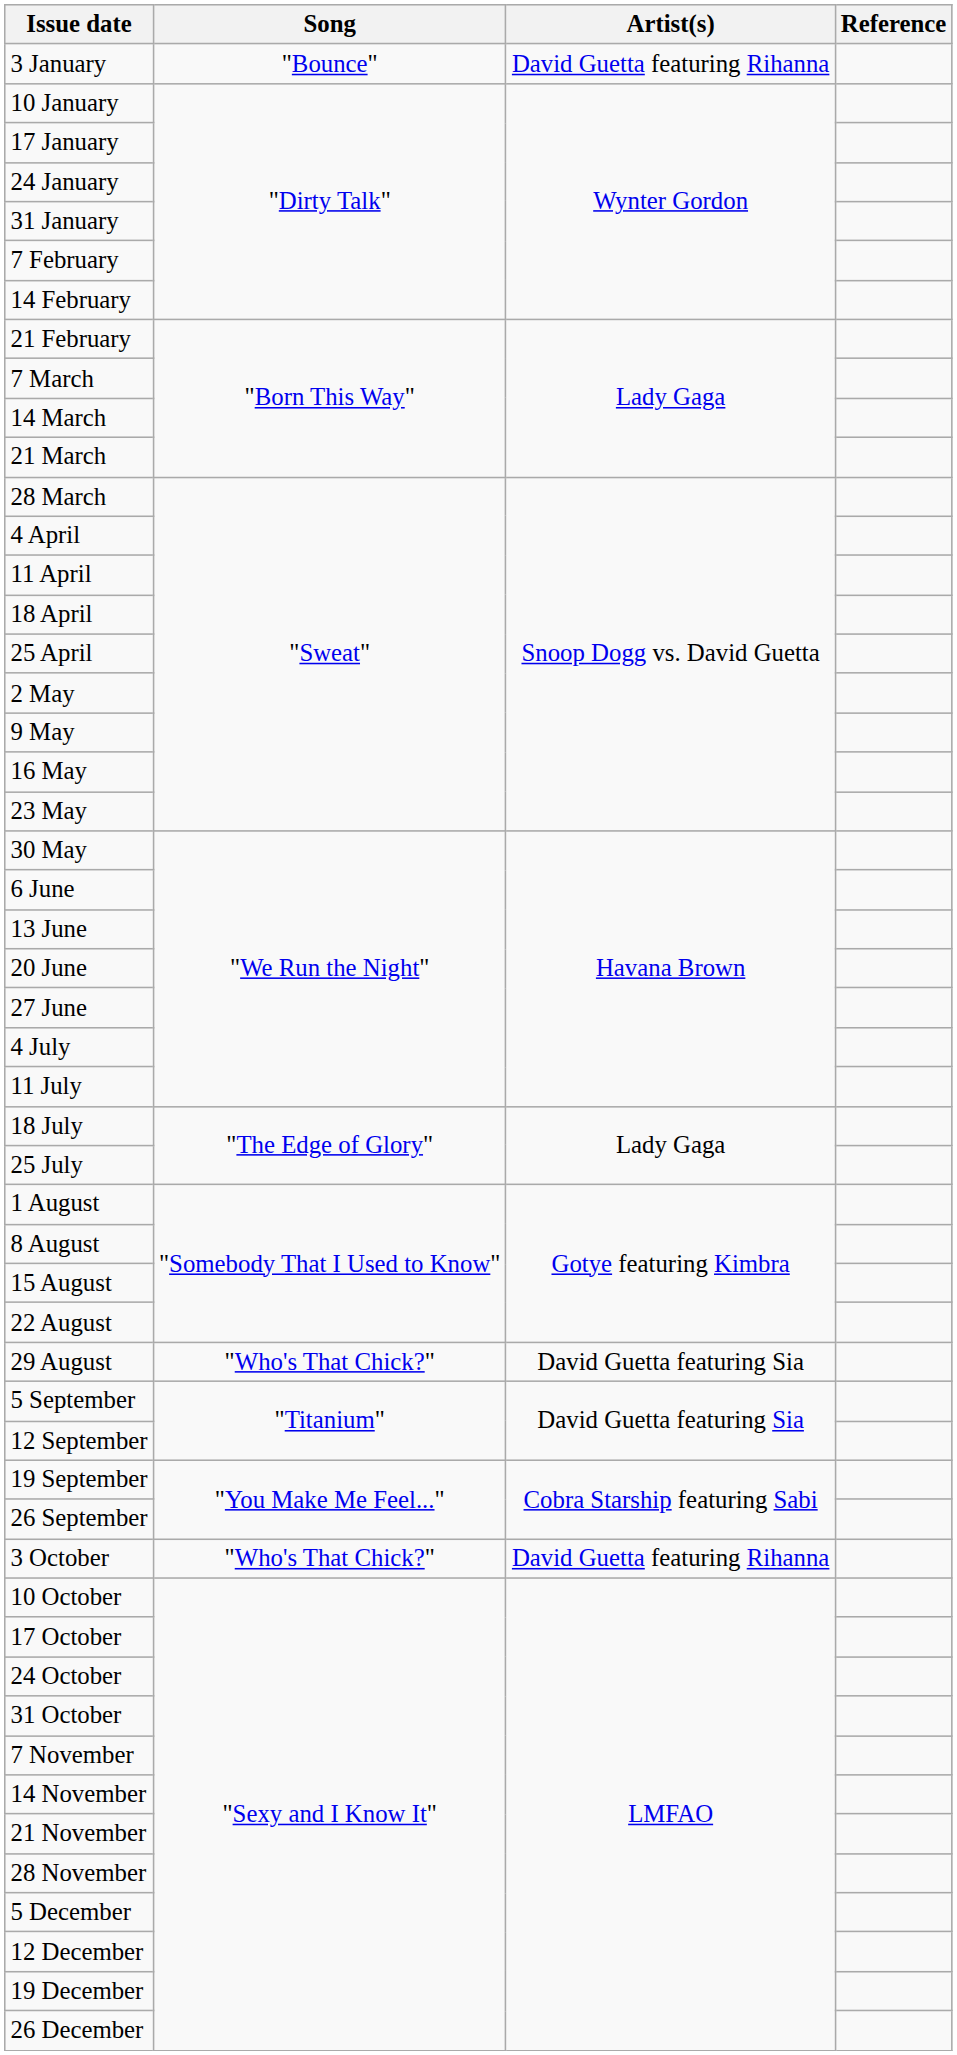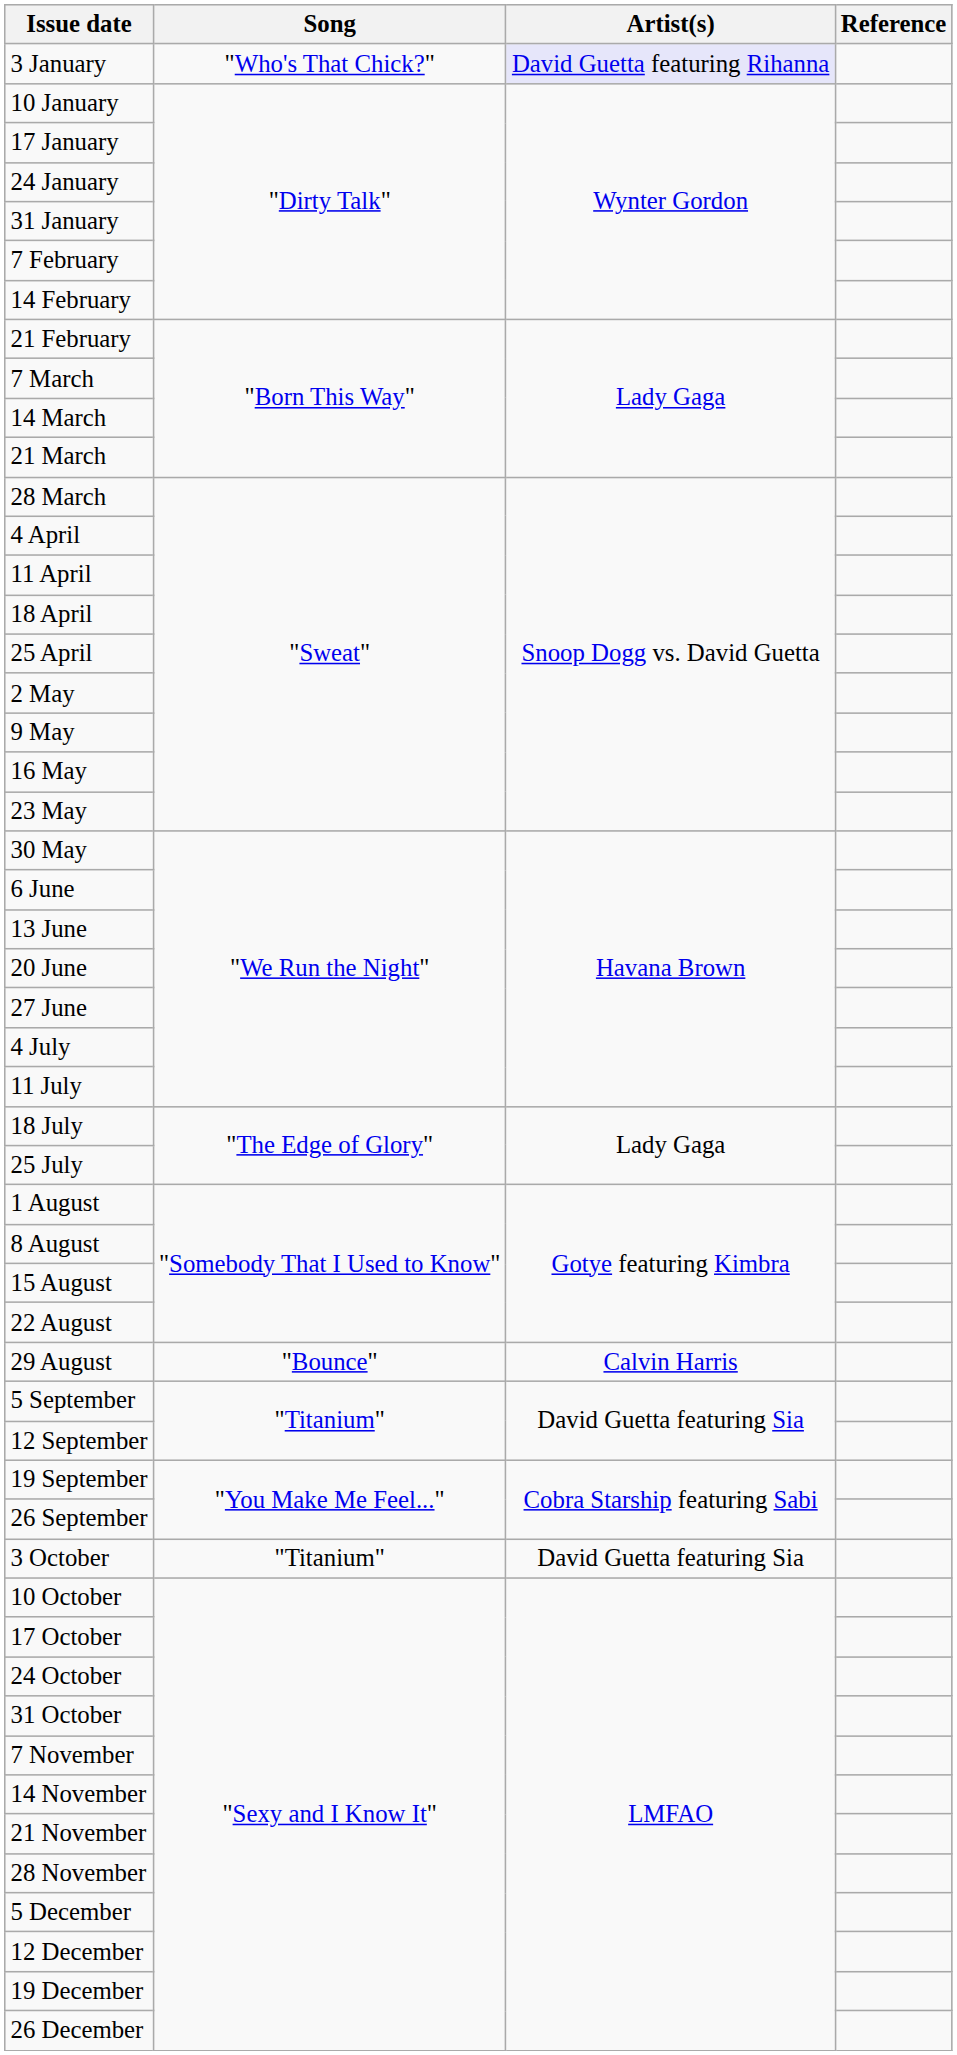3 January | Song: "Bounce" -> "Who's That Chick?"
3 January | Artist(s): no background -> lavender background
29 August | Song: "Who's That Chick?" -> "Bounce"
29 August | Artist(s): David Guetta featuring Sia -> Calvin Harris
3 October | Song: "Who's That Chick?" -> "Titanium"
3 October | Artist(s): David Guetta featuring Rihanna -> David Guetta featuring Sia
